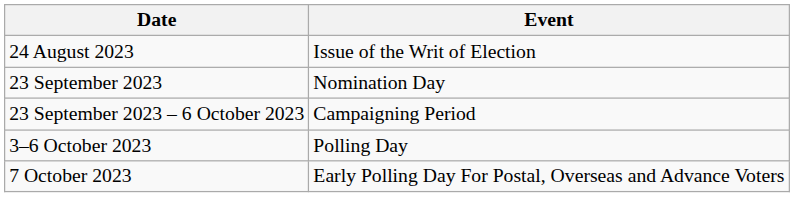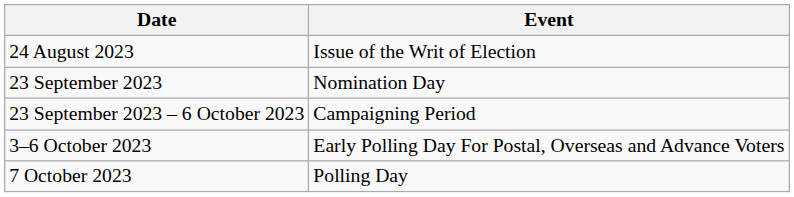3–6 October 2023 | Event: Polling Day -> Early Polling Day For Postal, Overseas and Advance Voters
7 October 2023 | Event: Early Polling Day For Postal, Overseas and Advance Voters -> Polling Day
